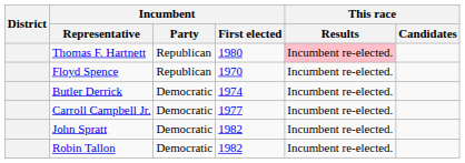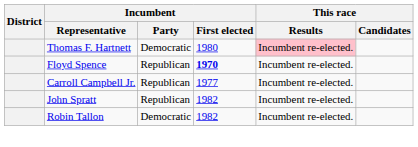Thomas F. Hartnett | Incumbent / Party: Republican -> Democratic
Floyd Spence | Incumbent / First elected: normal -> bold
- row: Butler Derrick | Democratic | 1974 | Incumbent re-elected.
Carroll Campbell Jr. | Incumbent / Party: Democratic -> Republican
John Spratt | Incumbent / Party: Democratic -> Republican
